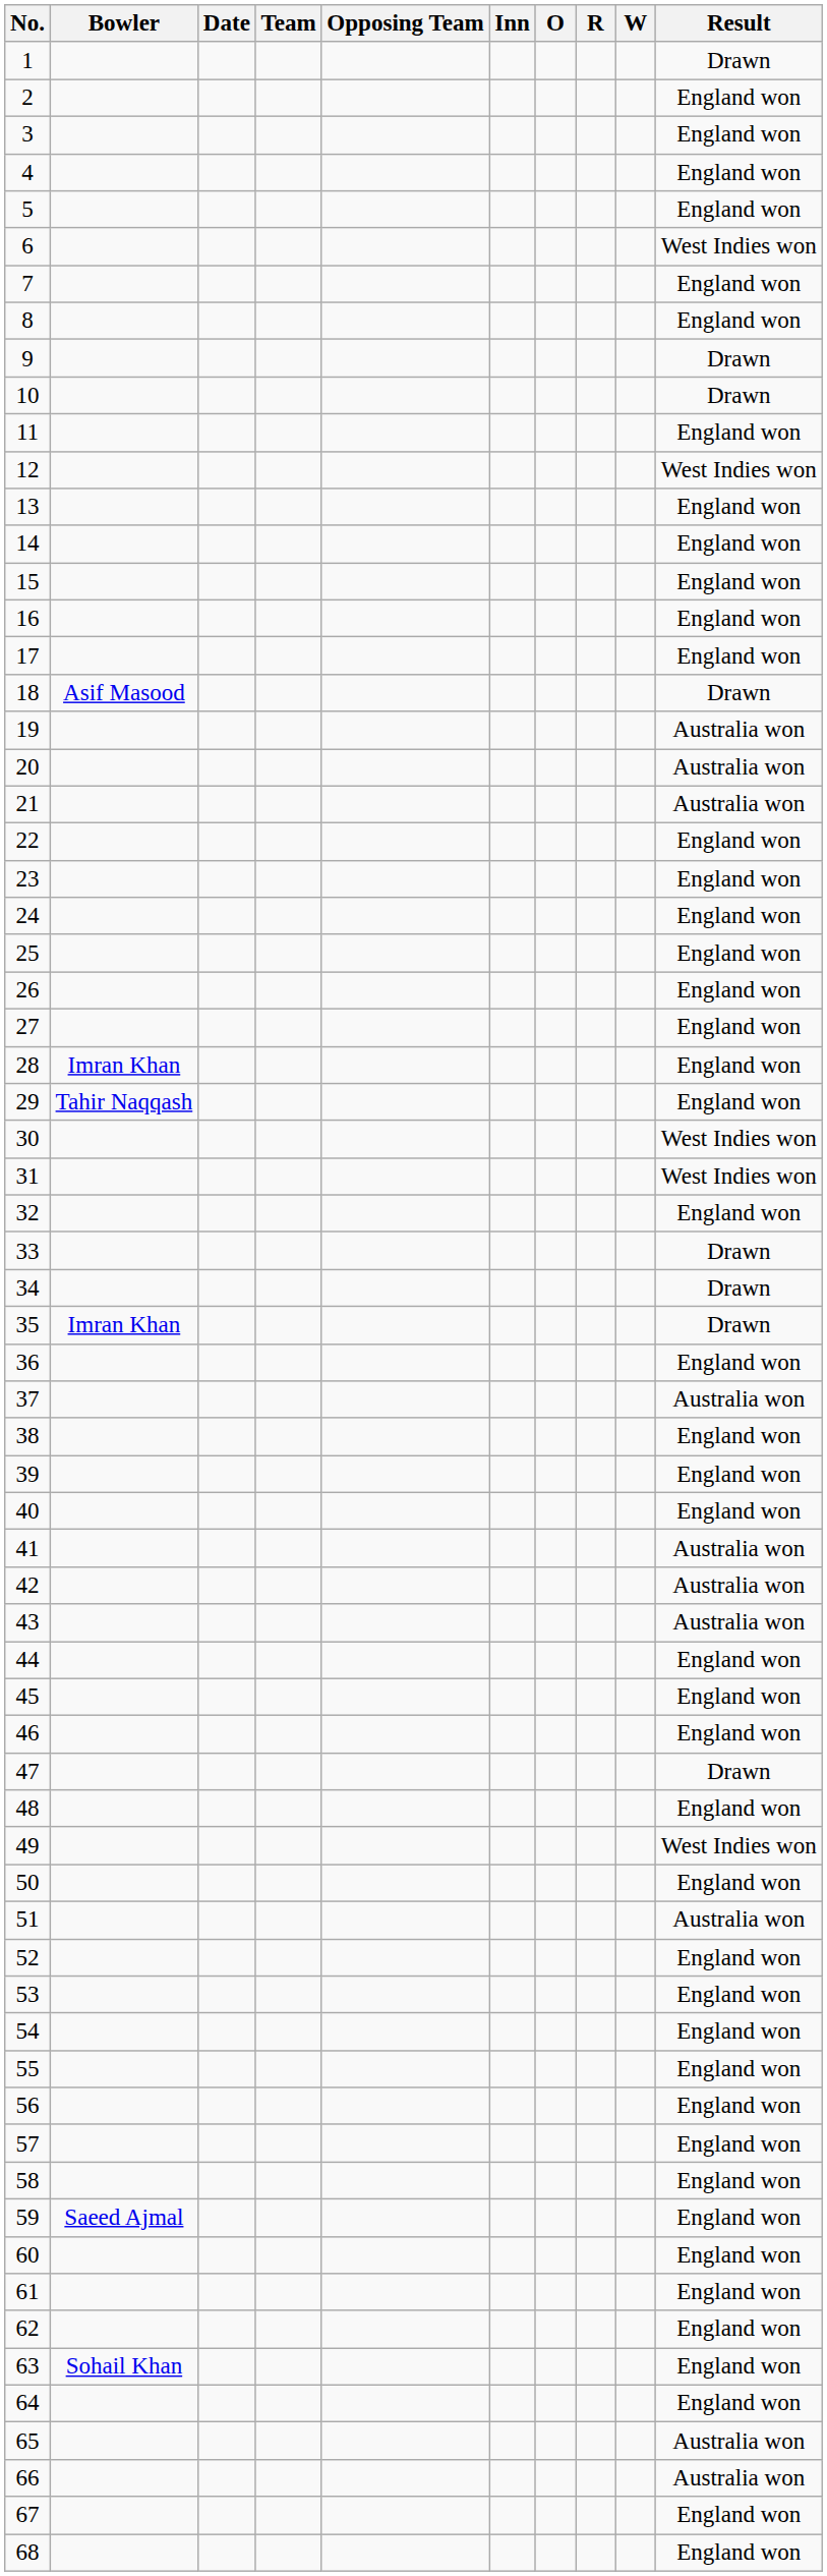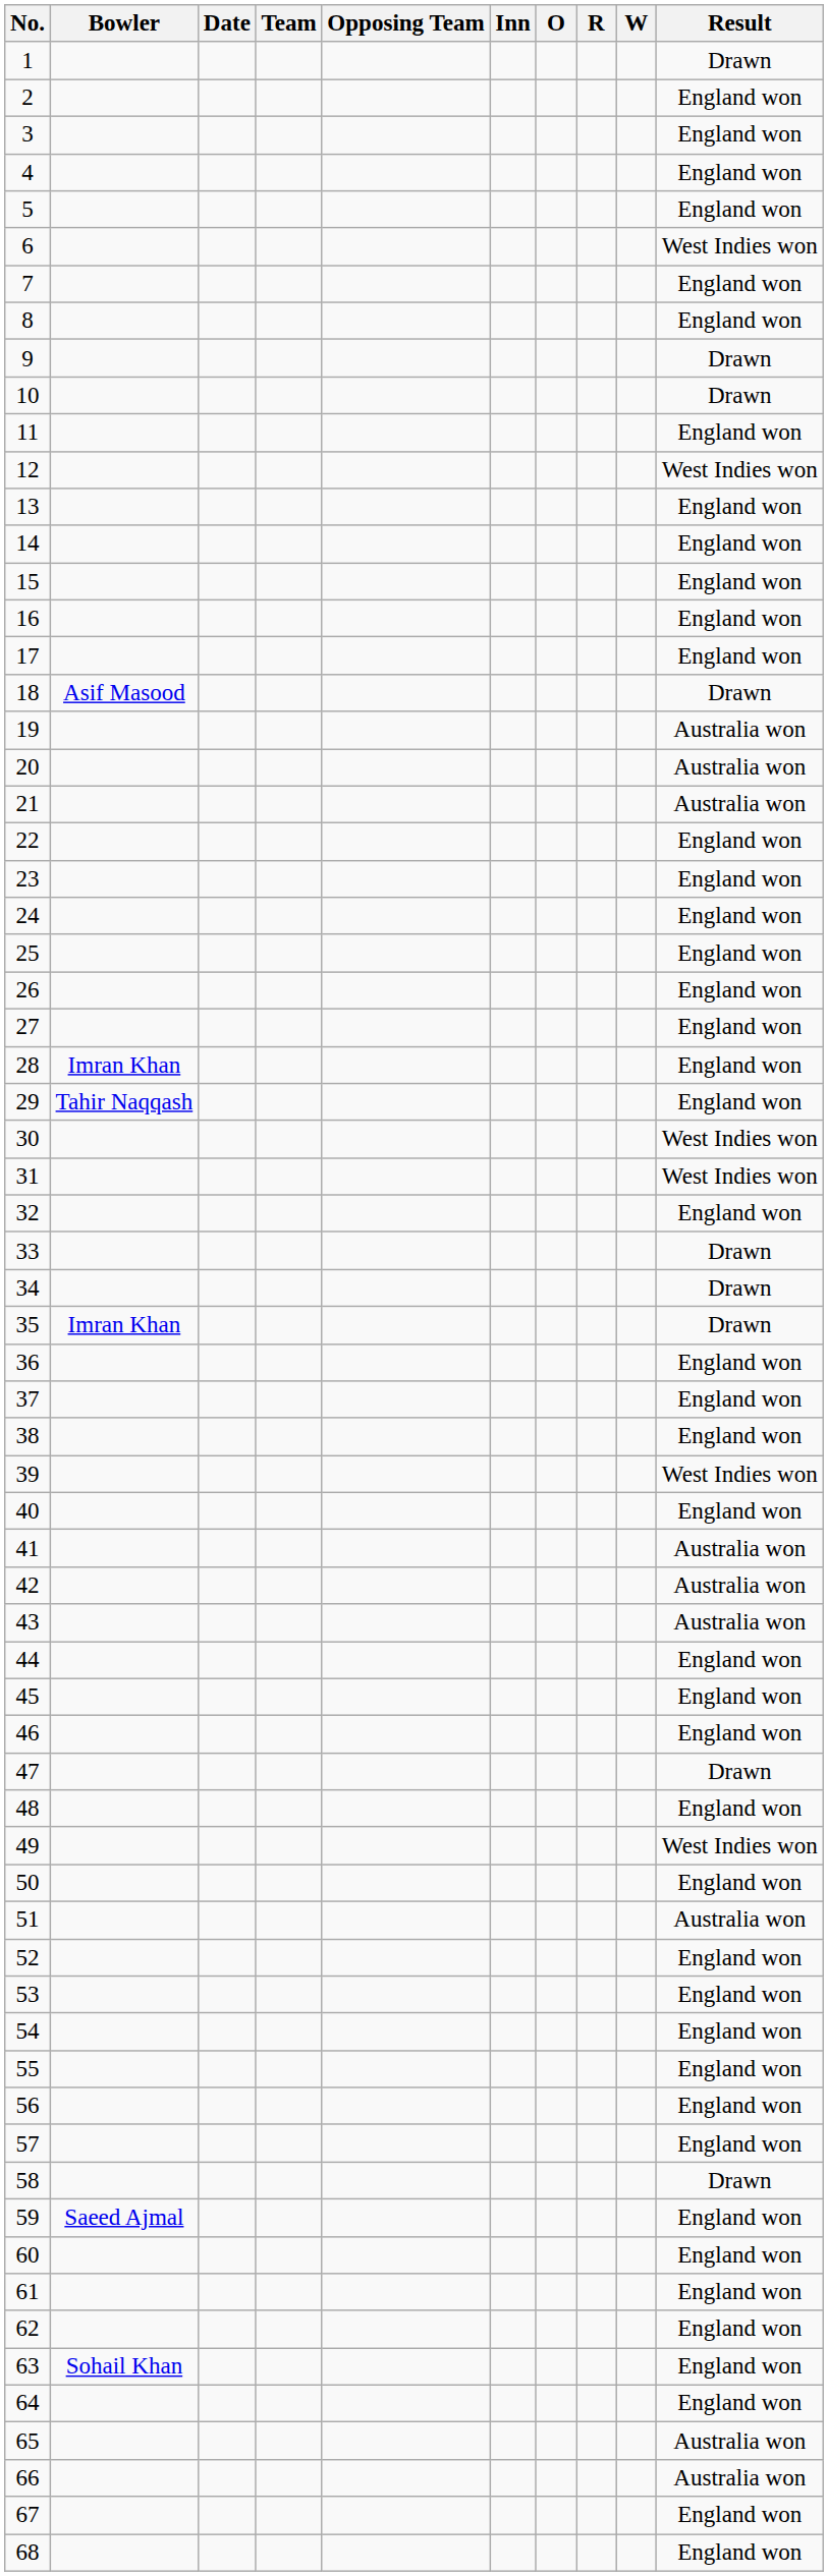37 | Result: Australia won -> England won
39 | Result: England won -> West Indies won
58 | Result: England won -> Drawn
